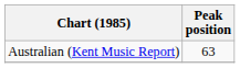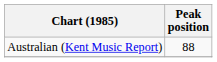Australian (Kent Music Report) | Peak position: 63 -> 88
